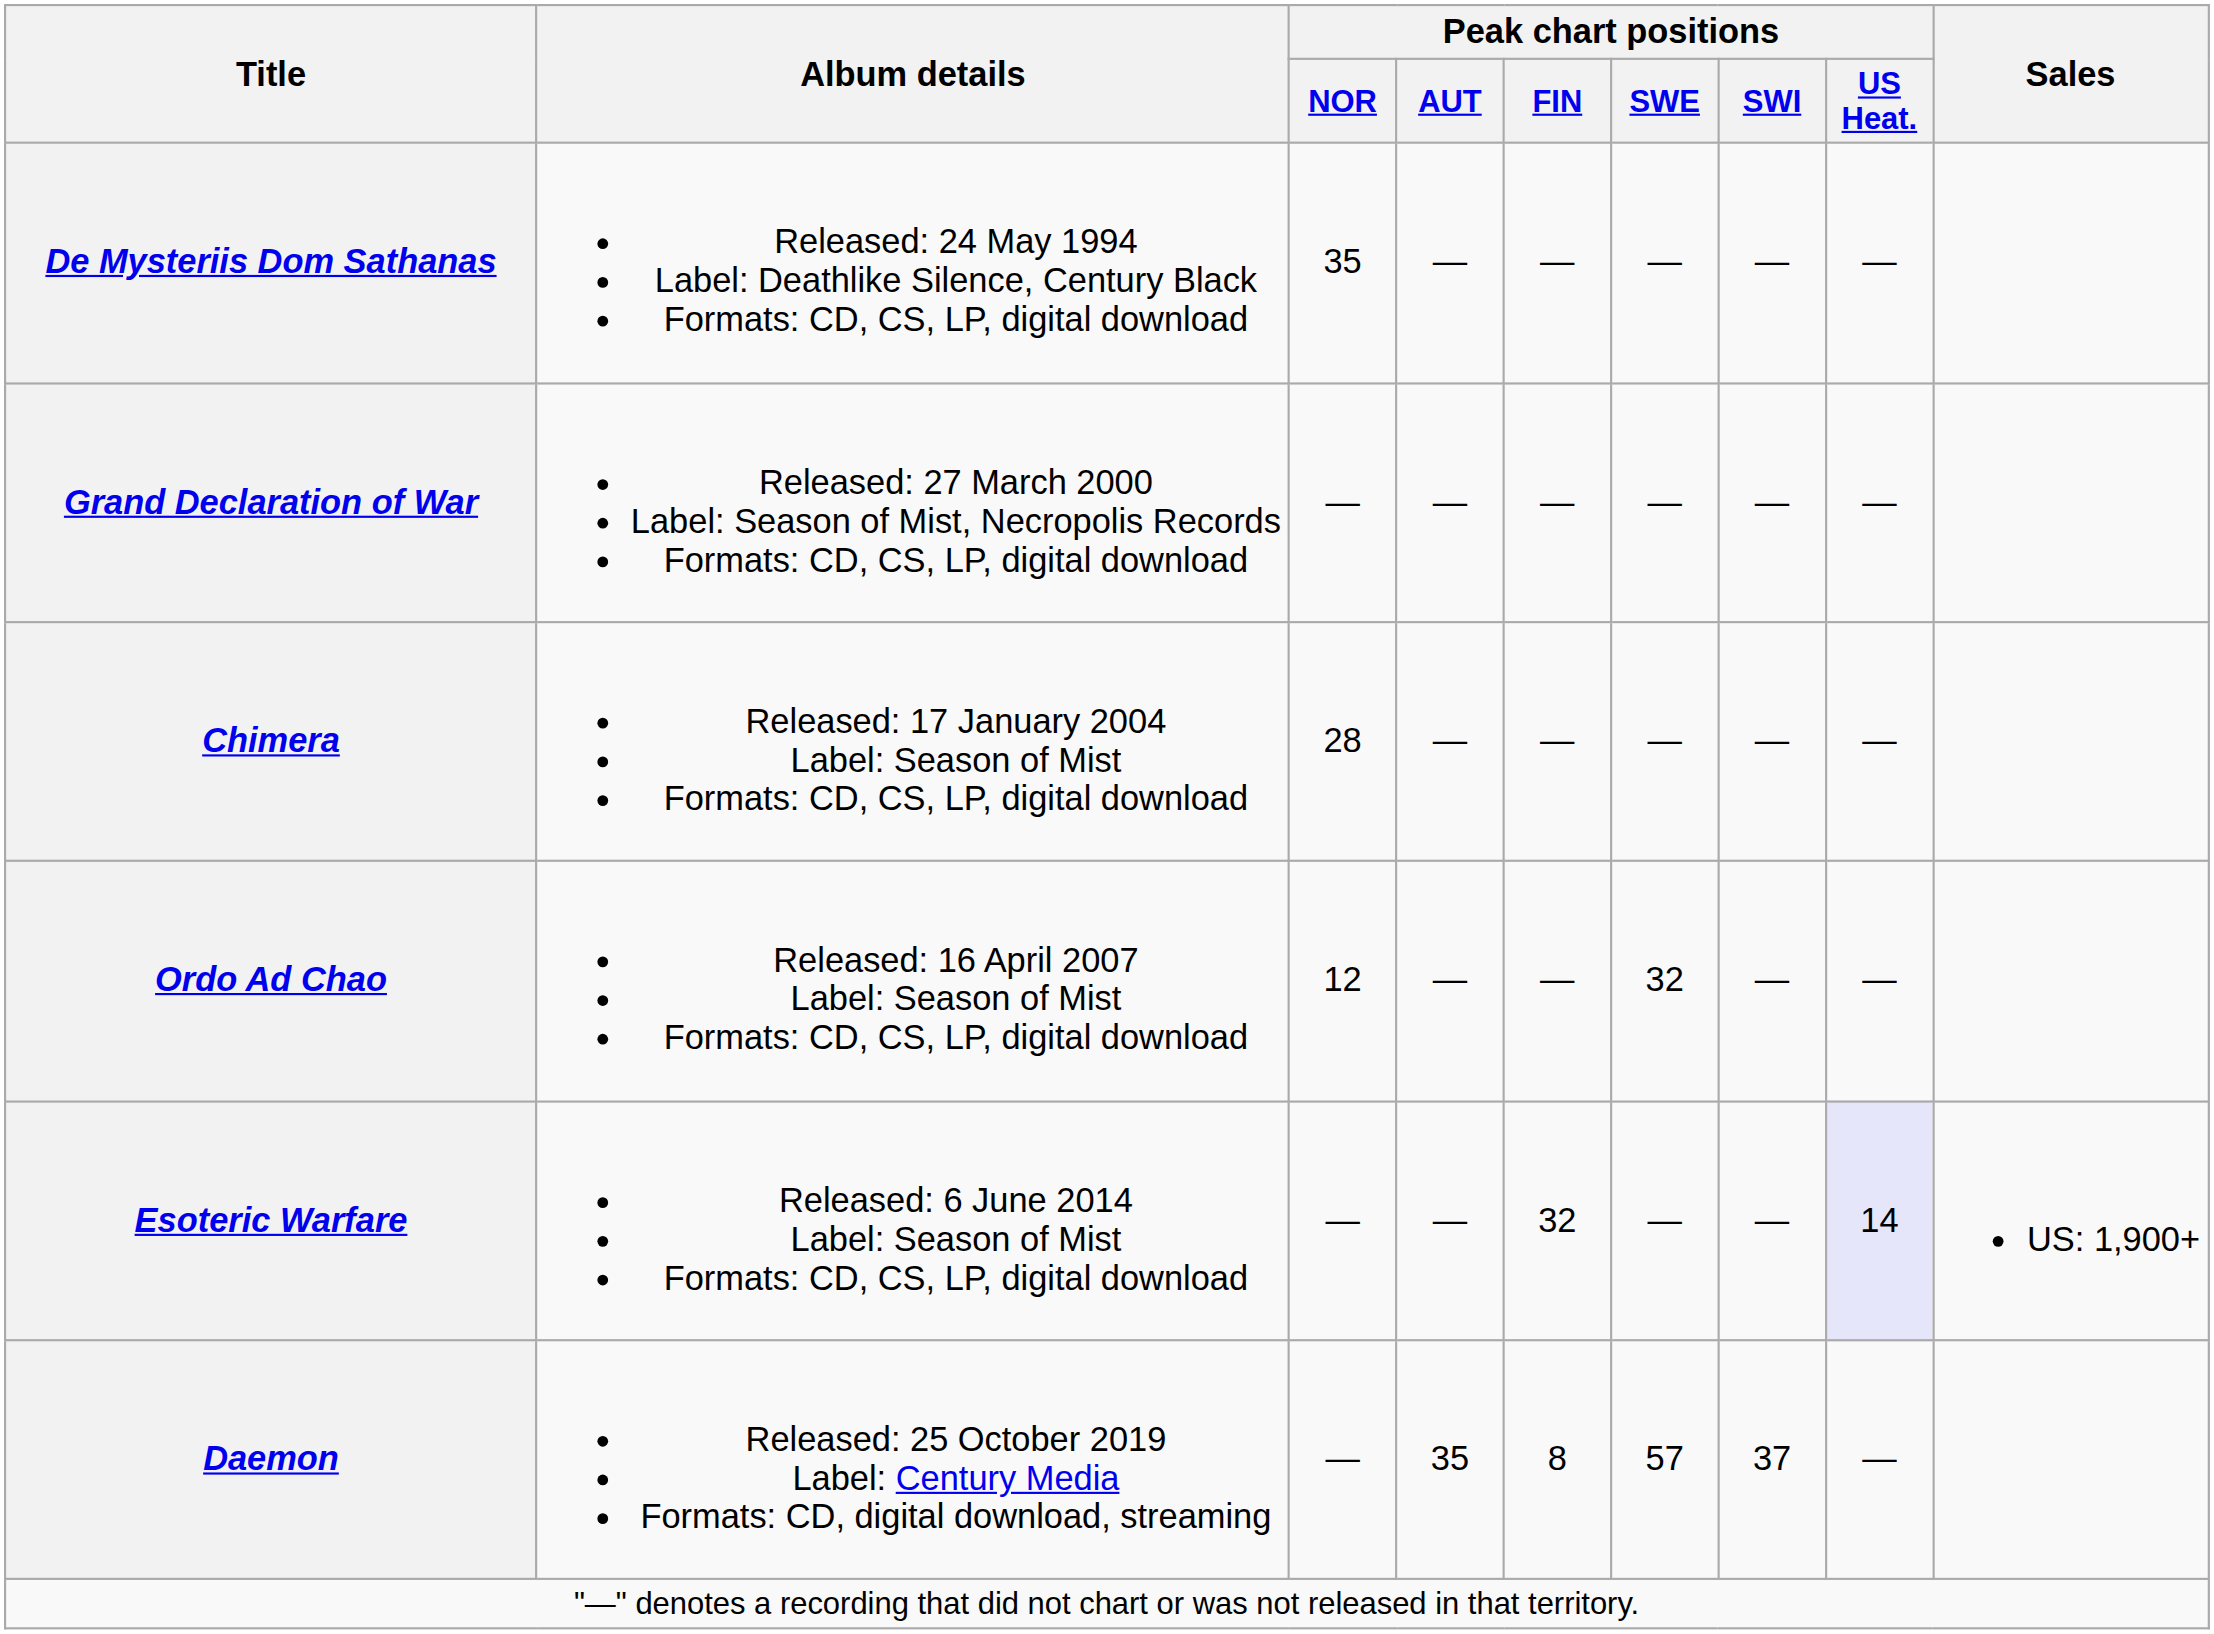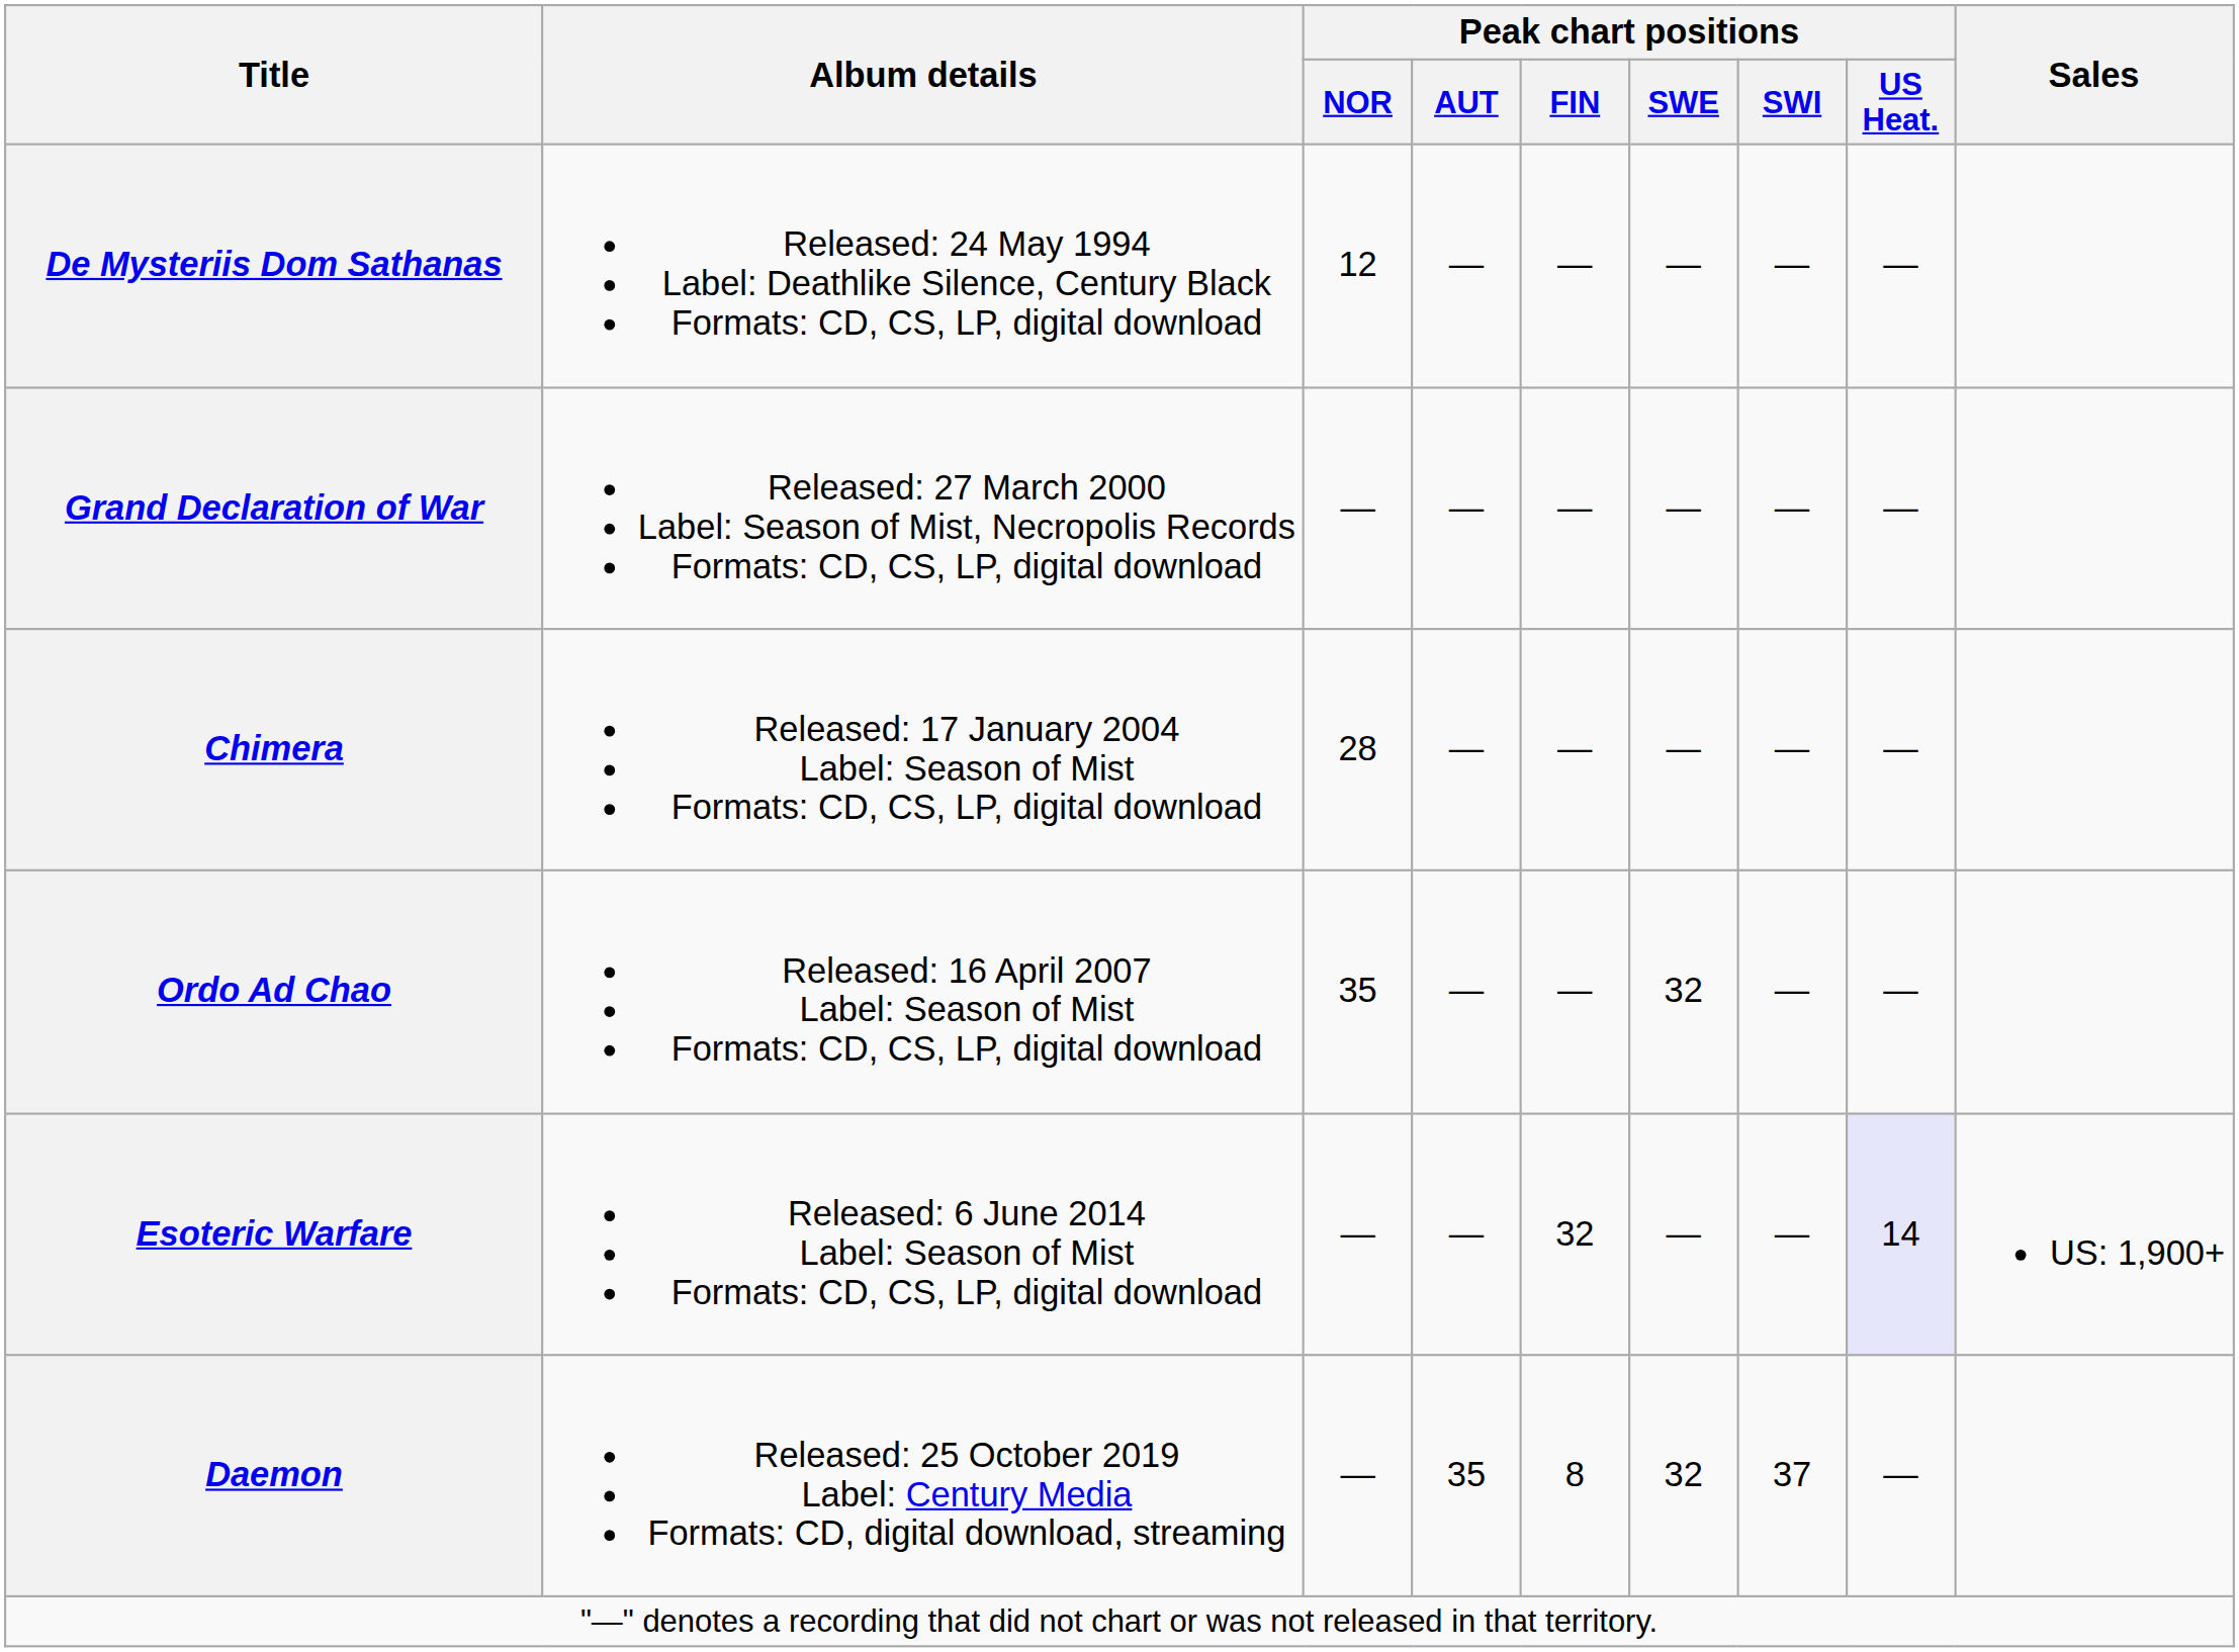De Mysteriis Dom Sathanas | Peak chart positions / NOR: 35 -> 12
Ordo Ad Chao | Peak chart positions / NOR: 12 -> 35
Daemon | Peak chart positions / SWE: 57 -> 32
